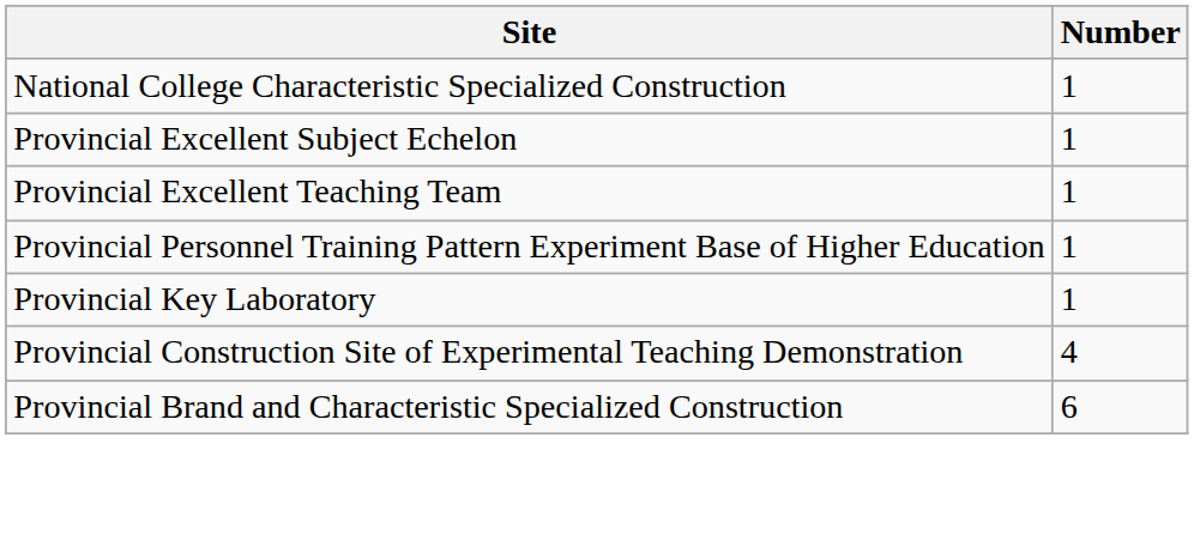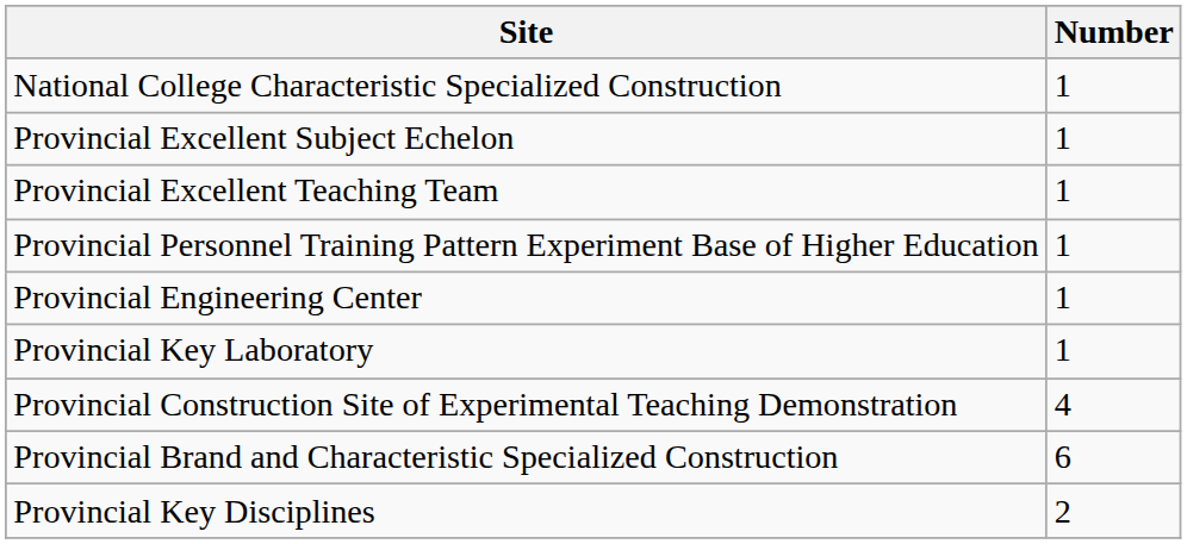+ row: Provincial Engineering Center | 1
+ row: Provincial Key Disciplines | 2
